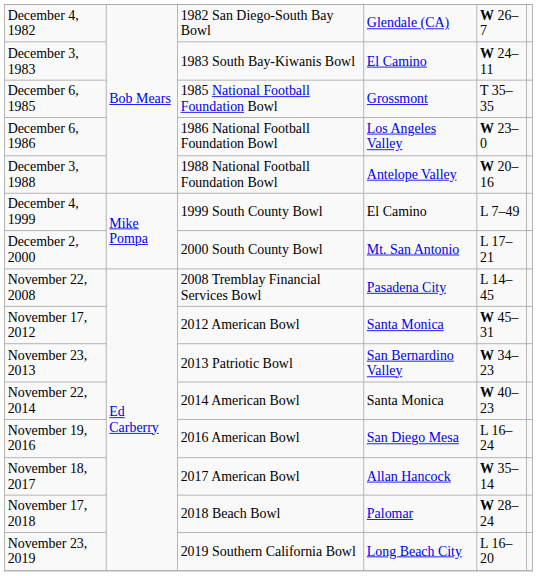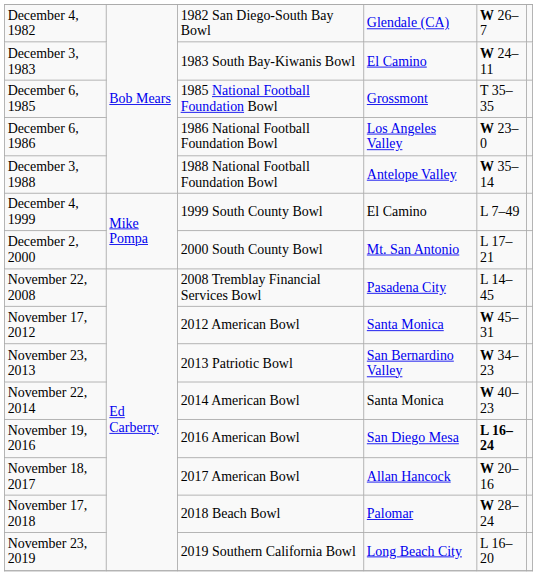December 3, 1988 | column 5: W 20–16 -> W 35–14
November 19, 2016 | column 5: normal -> bold
November 18, 2017 | column 5: W 35–14 -> W 20–16
